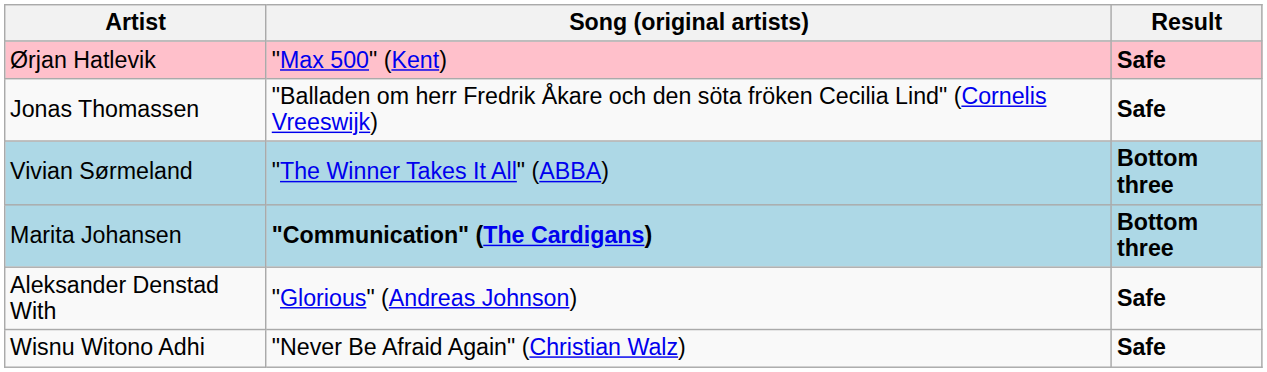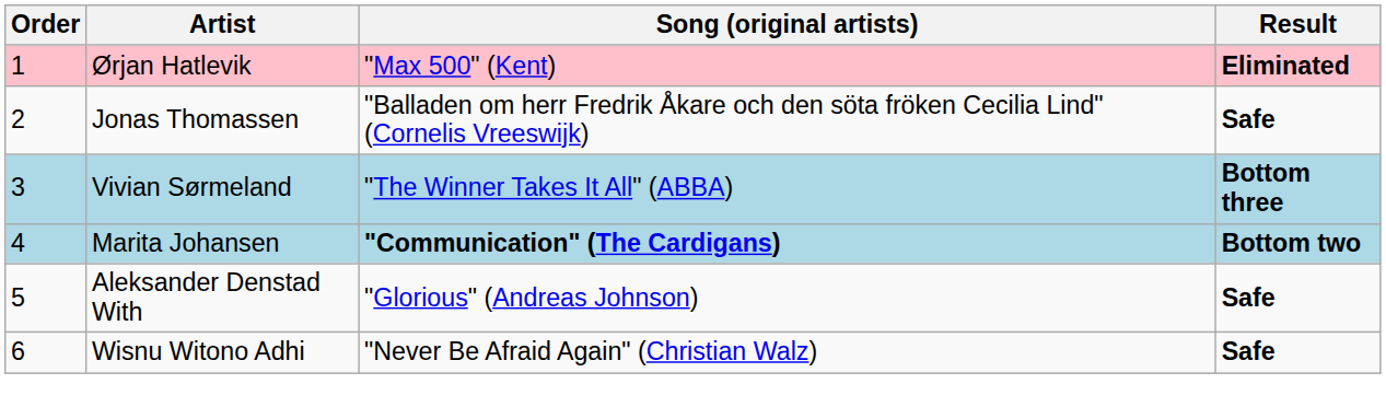+ column: Order | 1 | 2 | 3 | 4 | 5 | 6
Ørjan Hatlevik | Result: Safe -> Eliminated
Marita Johansen | Result: Bottom three -> Bottom two
